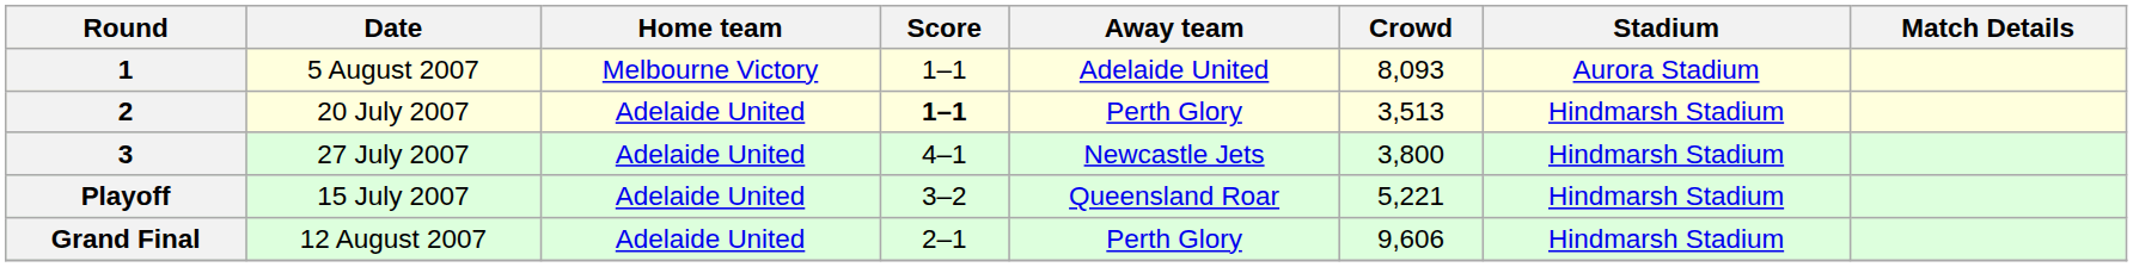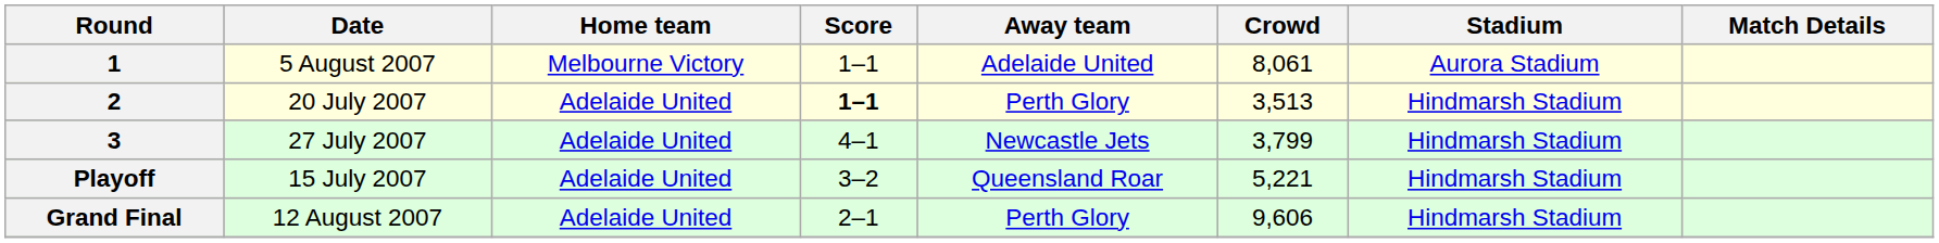1 | Crowd: 8,093 -> 8,061
3 | Crowd: 3,800 -> 3,799
